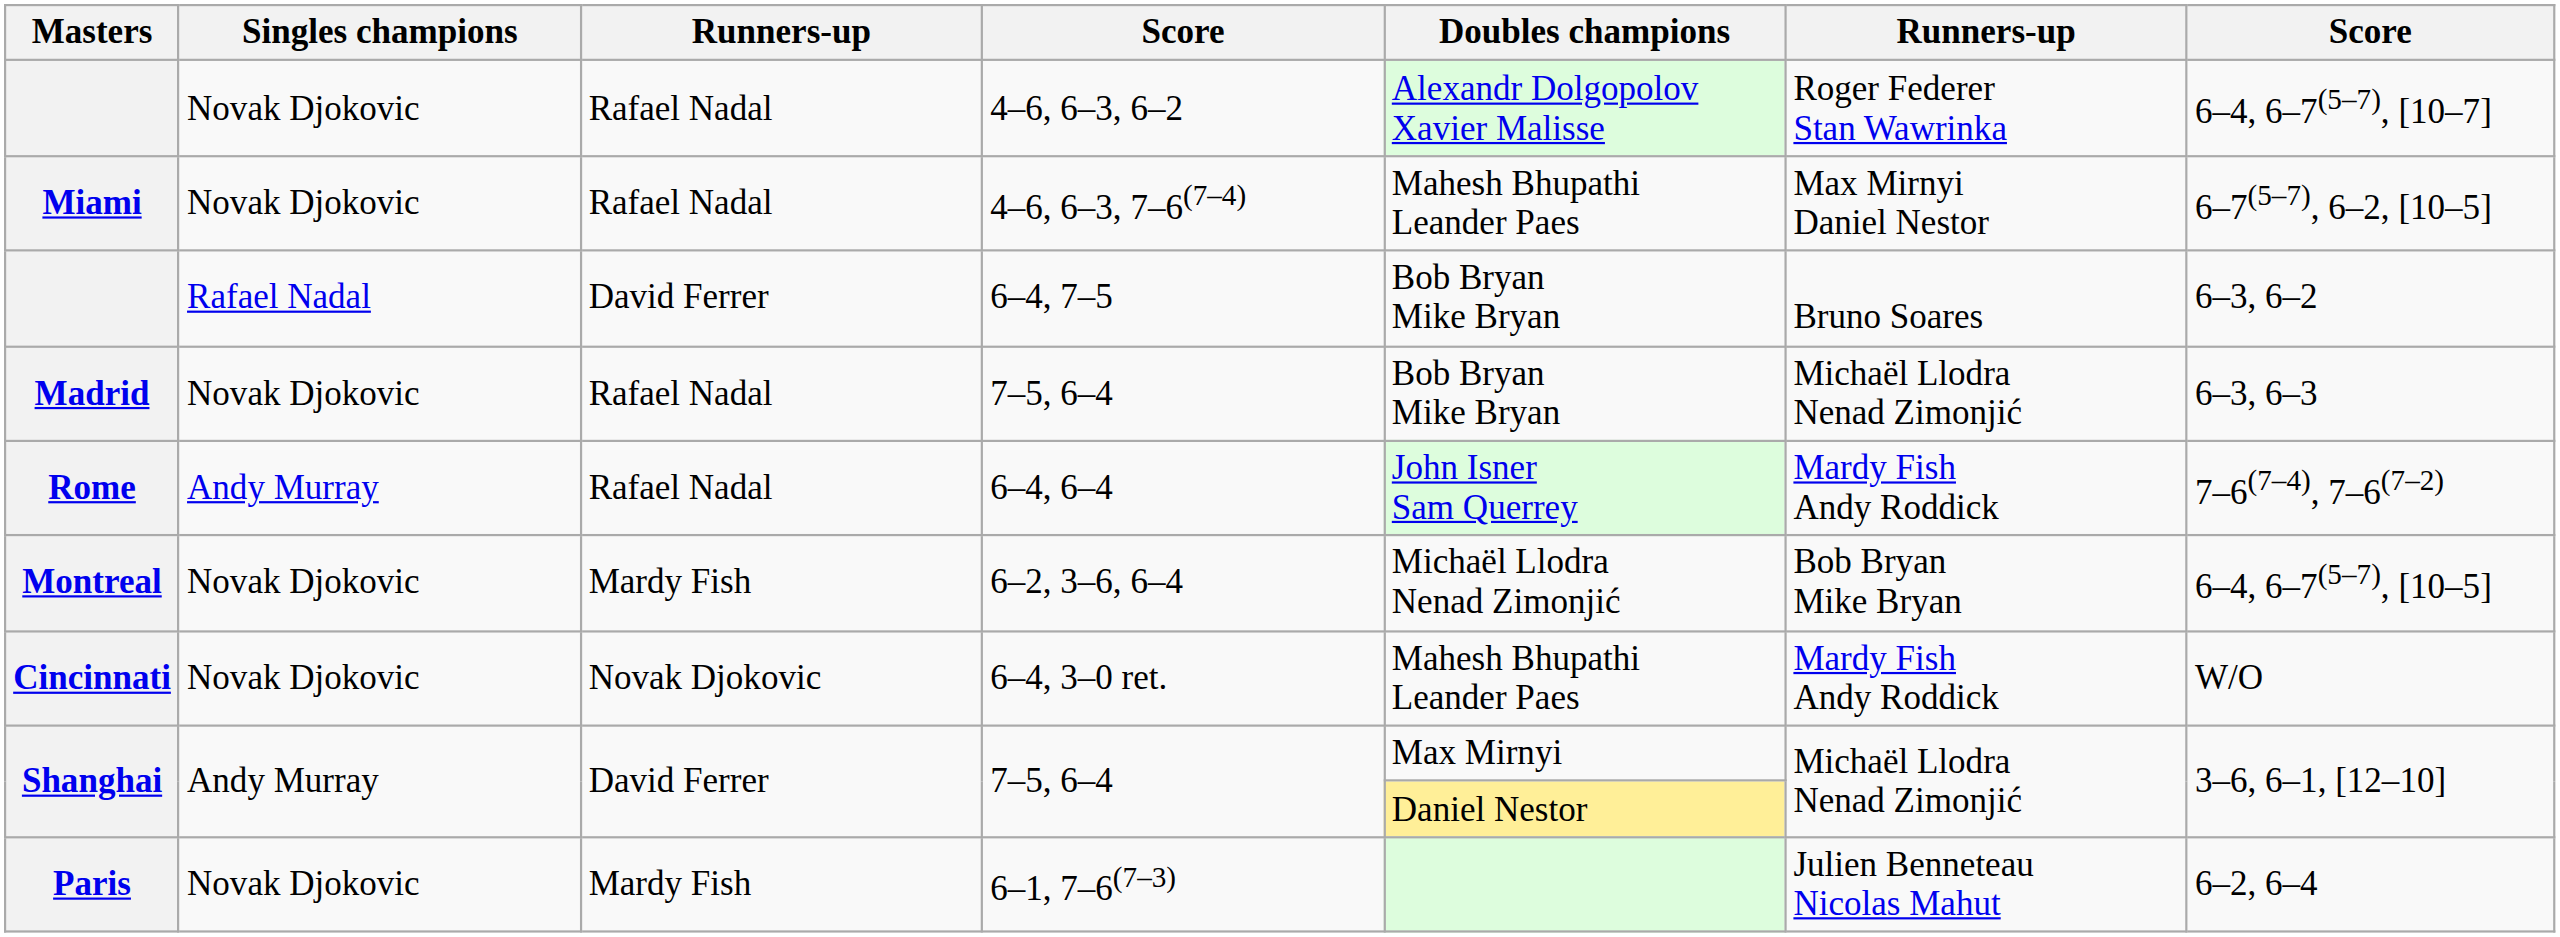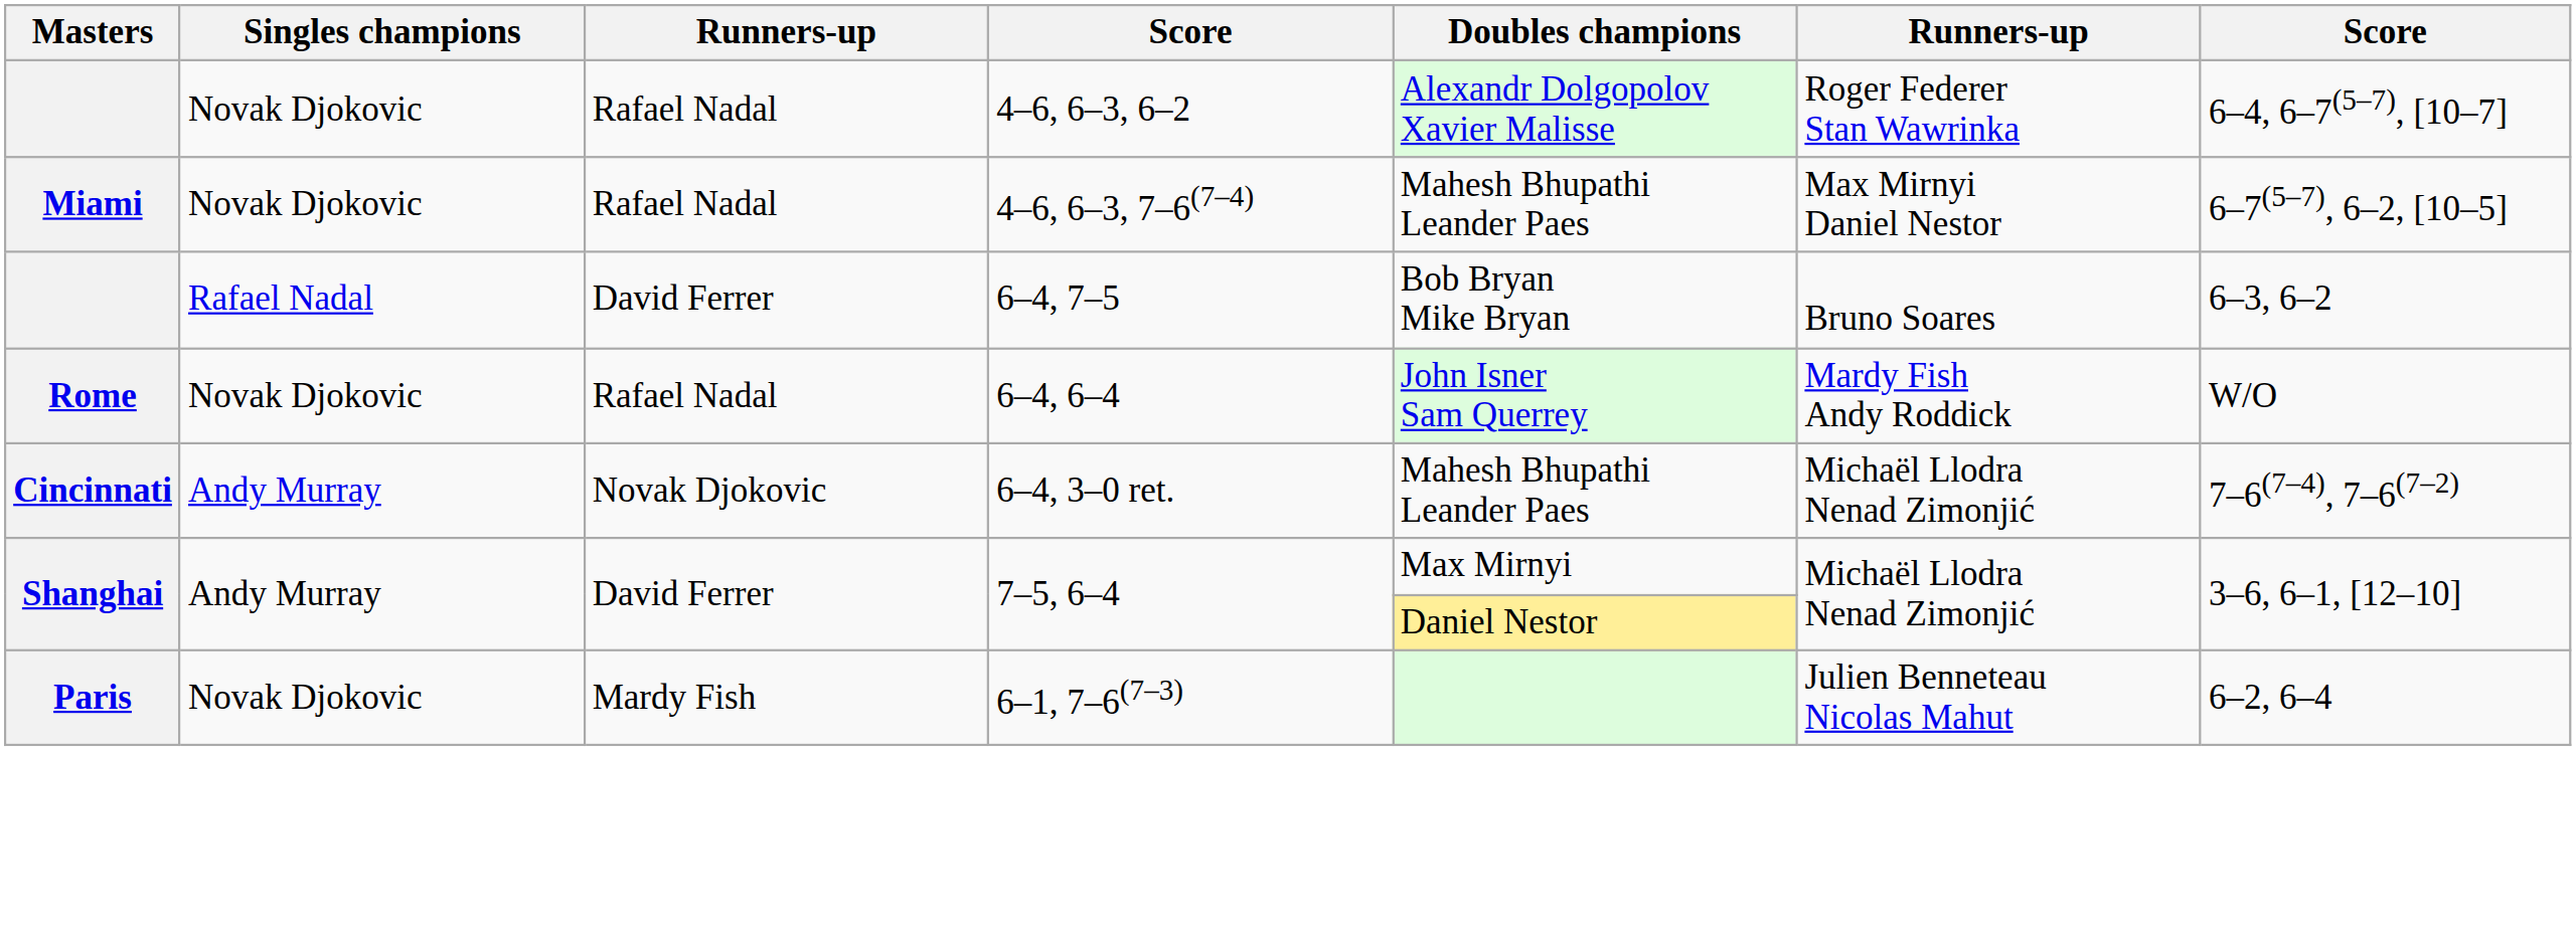- row: Madrid | Novak Djokovic | Rafael Nadal | 7–5, 6–4 | Bob Bryan Mike Bryan | Michaël Llodra Nenad Zimonjić | 6–3, 6–3
Rome | Singles champions: Andy Murray -> Novak Djokovic
Rome | column 7: 7–6(7–4), 7–6(7–2) -> W/O
- row: Montreal | Novak Djokovic | Mardy Fish | 6–2, 3–6, 6–4 | Michaël Llodra Nenad Zimonjić | Bob Bryan Mike Bryan | 6–4, 6–7(5–7), [10–5]
Cincinnati | Singles champions: Novak Djokovic -> Andy Murray
Cincinnati | column 6: Mardy Fish Andy Roddick -> Michaël Llodra Nenad Zimonjić
Cincinnati | column 7: W/O -> 7–6(7–4), 7–6(7–2)
